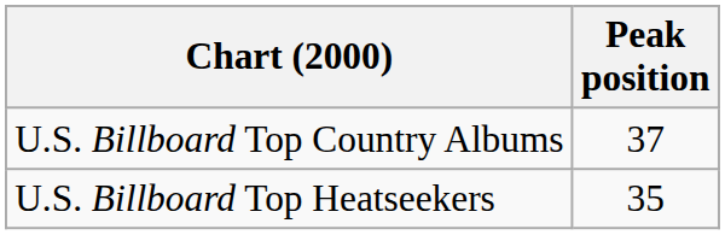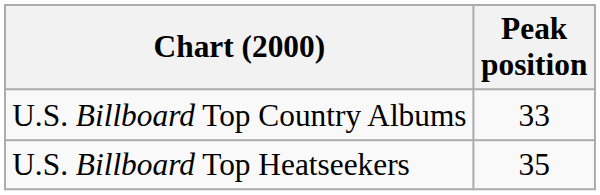U.S. Billboard Top Country Albums | Peak position: 37 -> 33
